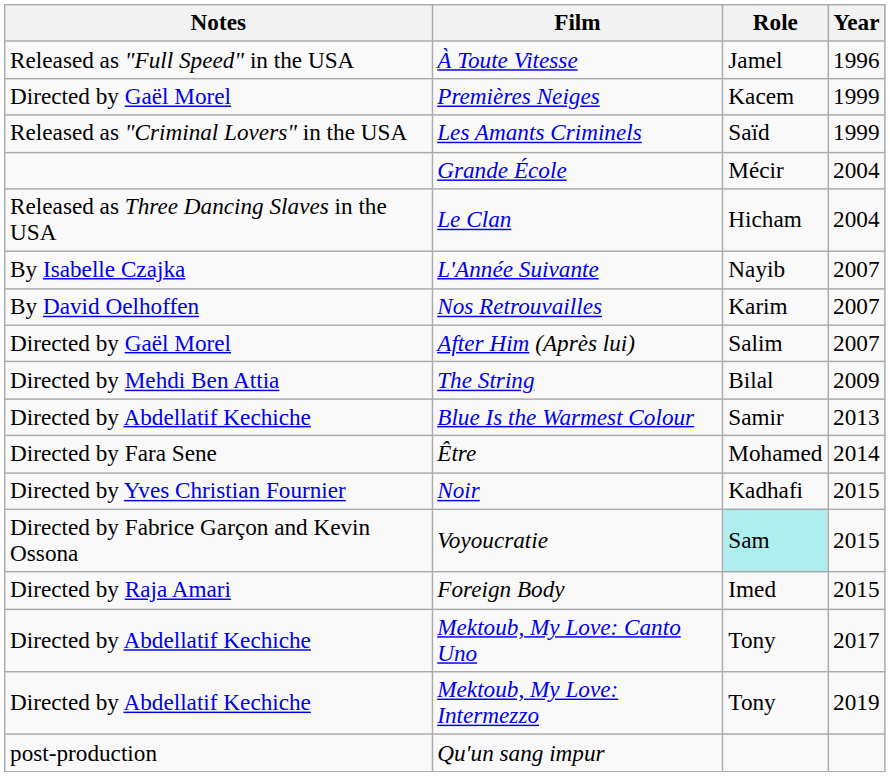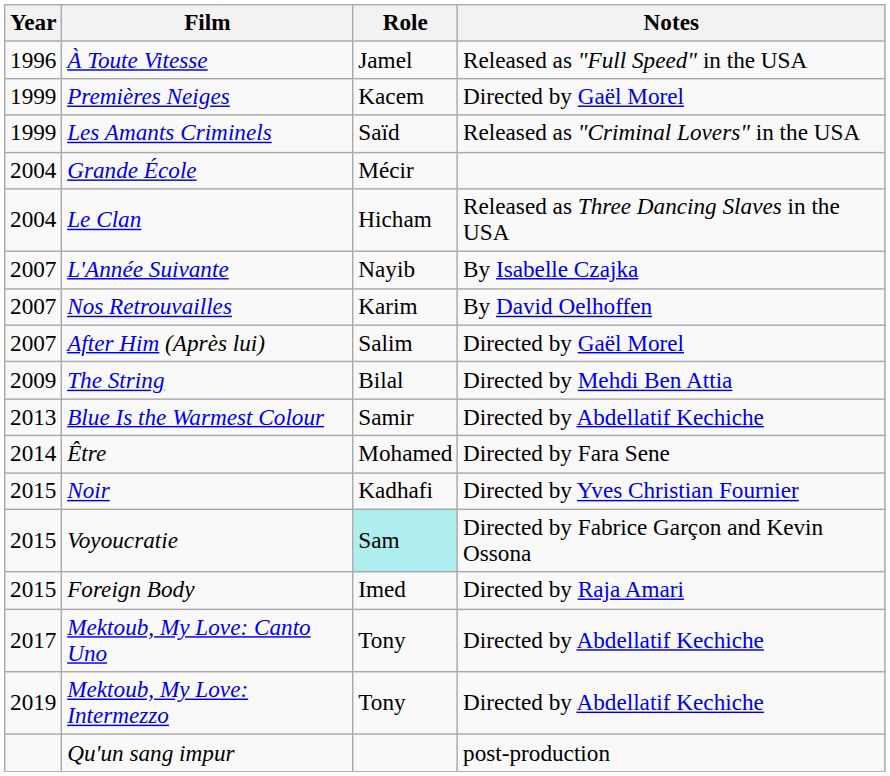columns swapped: Year <-> Notes
